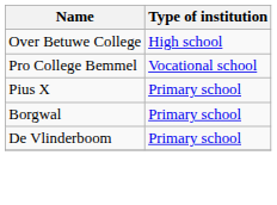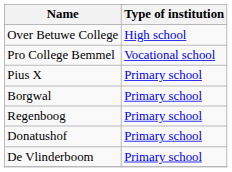+ row: Regenboog | Primary school
+ row: Donatushof | Primary school
